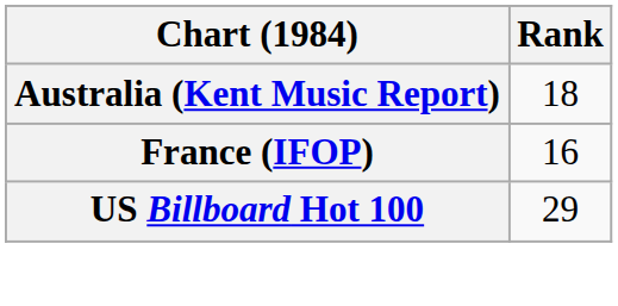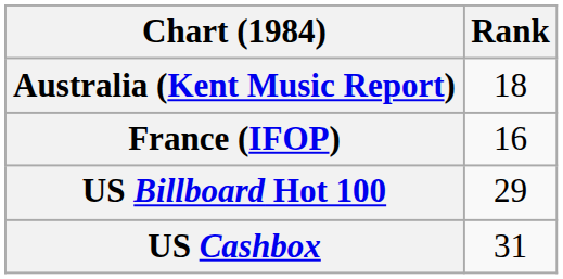+ row: US Cashbox | 31
